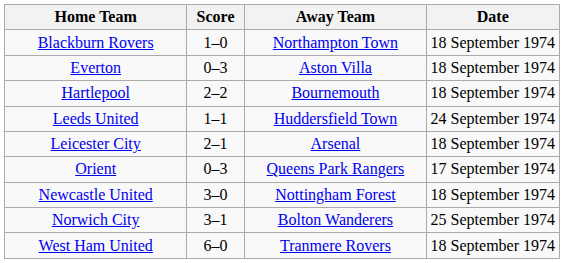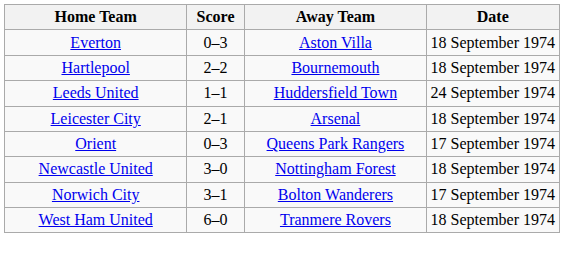- row: Blackburn Rovers | 1–0 | Northampton Town | 18 September 1974
Norwich City | Date: 25 September 1974 -> 17 September 1974
